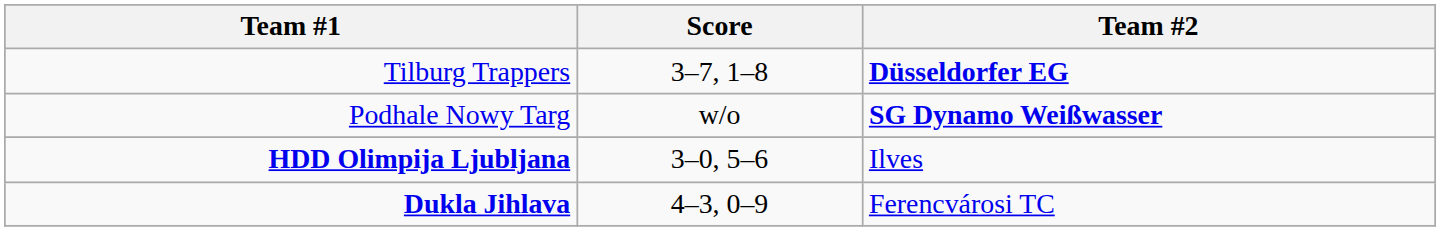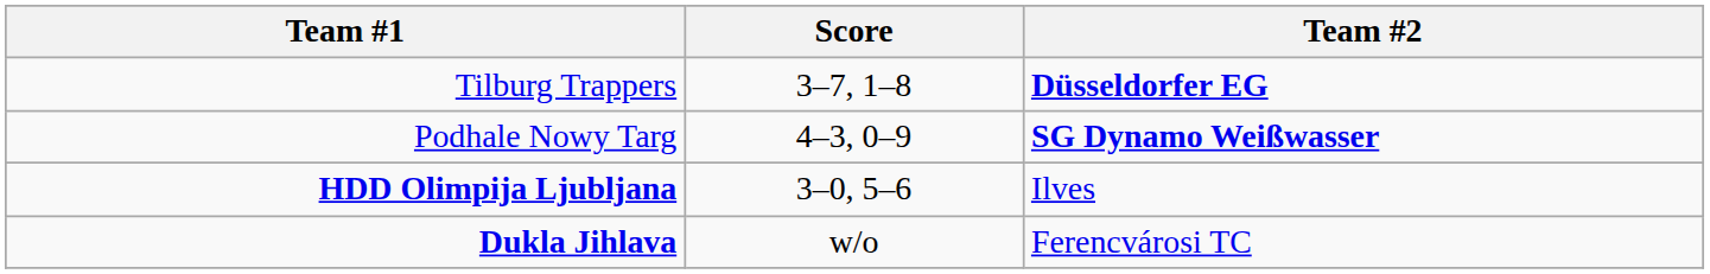Podhale Nowy Targ | Score: w/o -> 4–3, 0–9
Dukla Jihlava | Score: 4–3, 0–9 -> w/o
